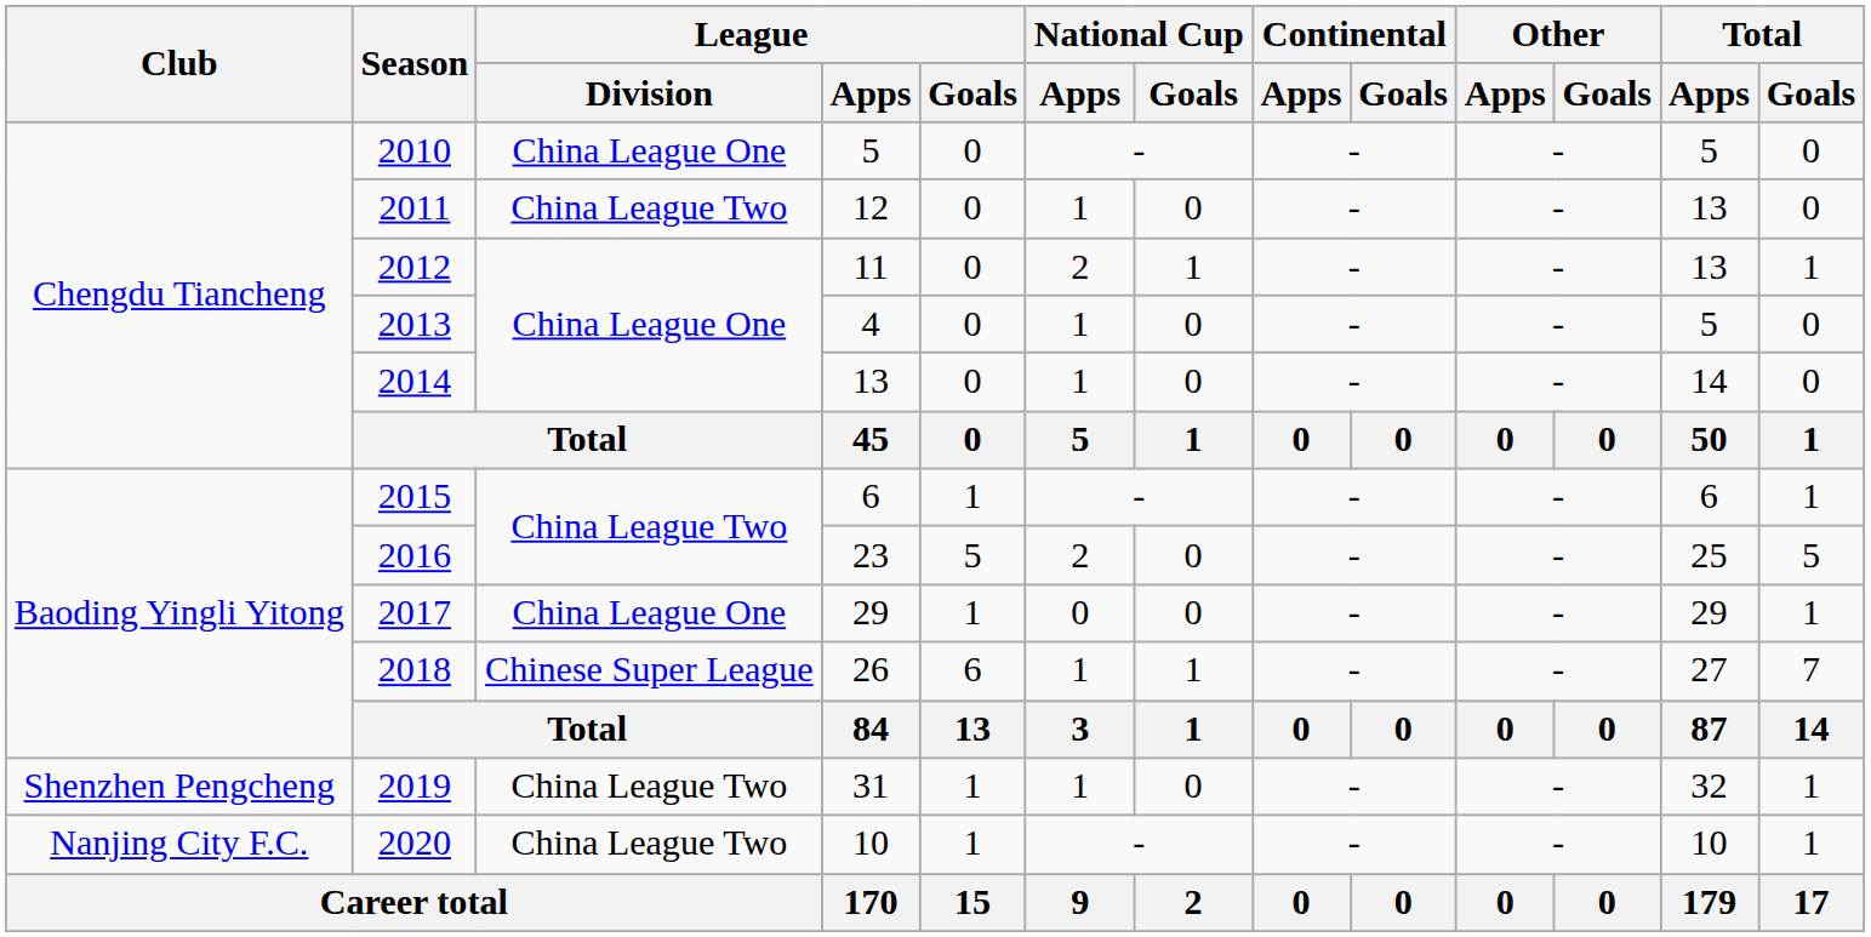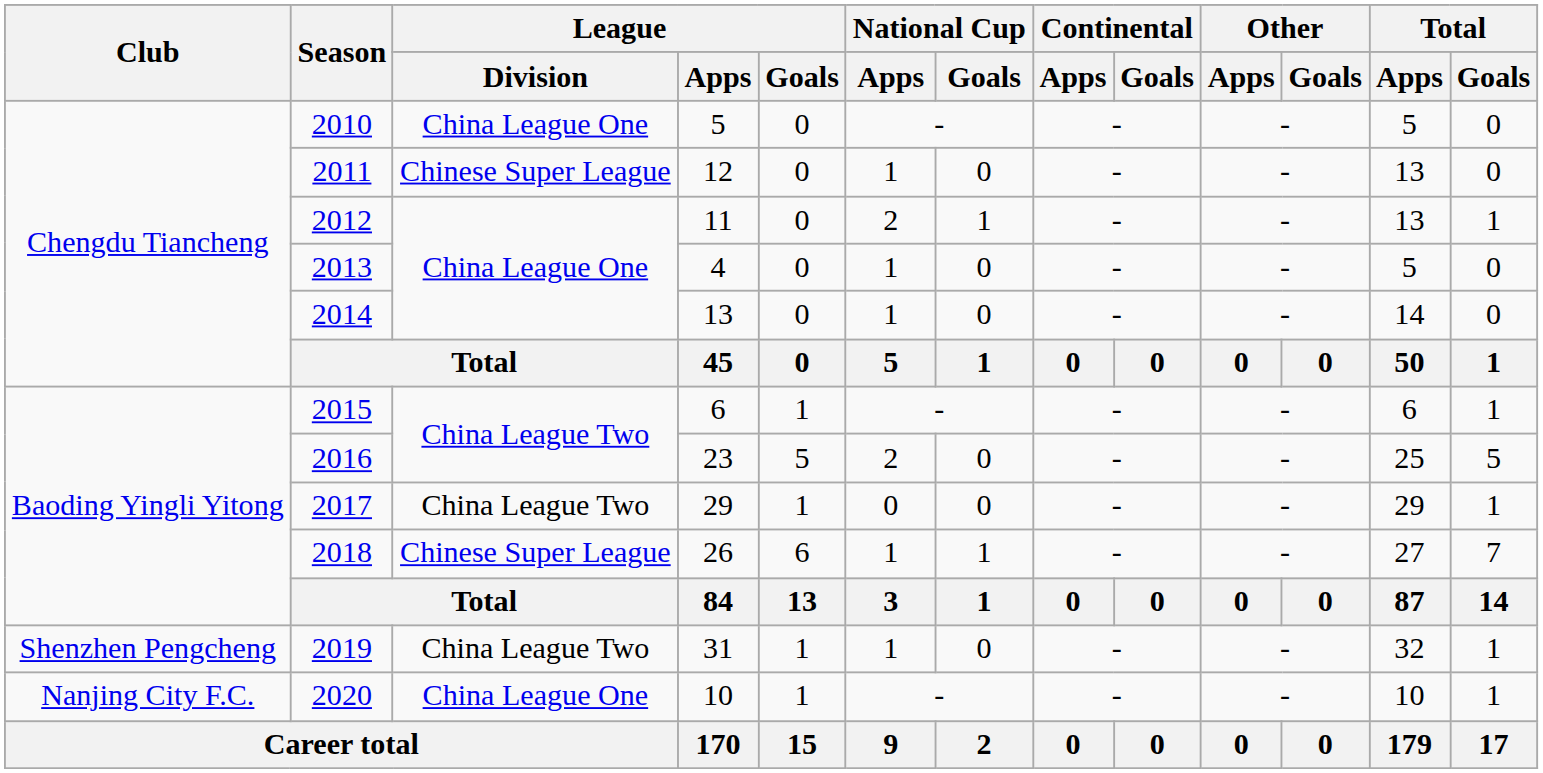2011 | League / Division: China League Two -> Chinese Super League
2017 | League / Division: China League One -> China League Two
2020 | League / Division: China League Two -> China League One
